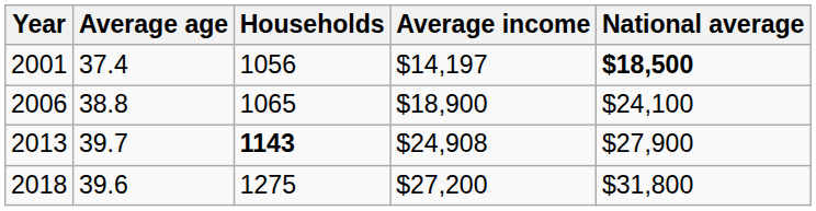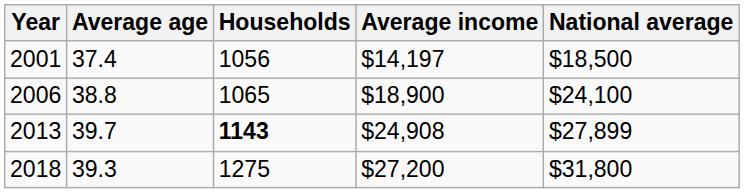2001 | National average: bold -> normal
2013 | National average: $27,900 -> $27,899
2018 | Average age: 39.6 -> 39.3
